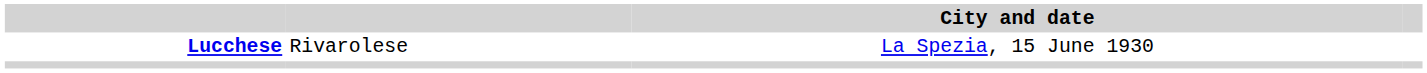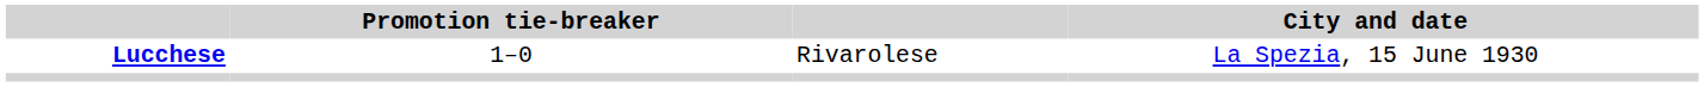+ column: Promotion tie-breaker | 1–0
